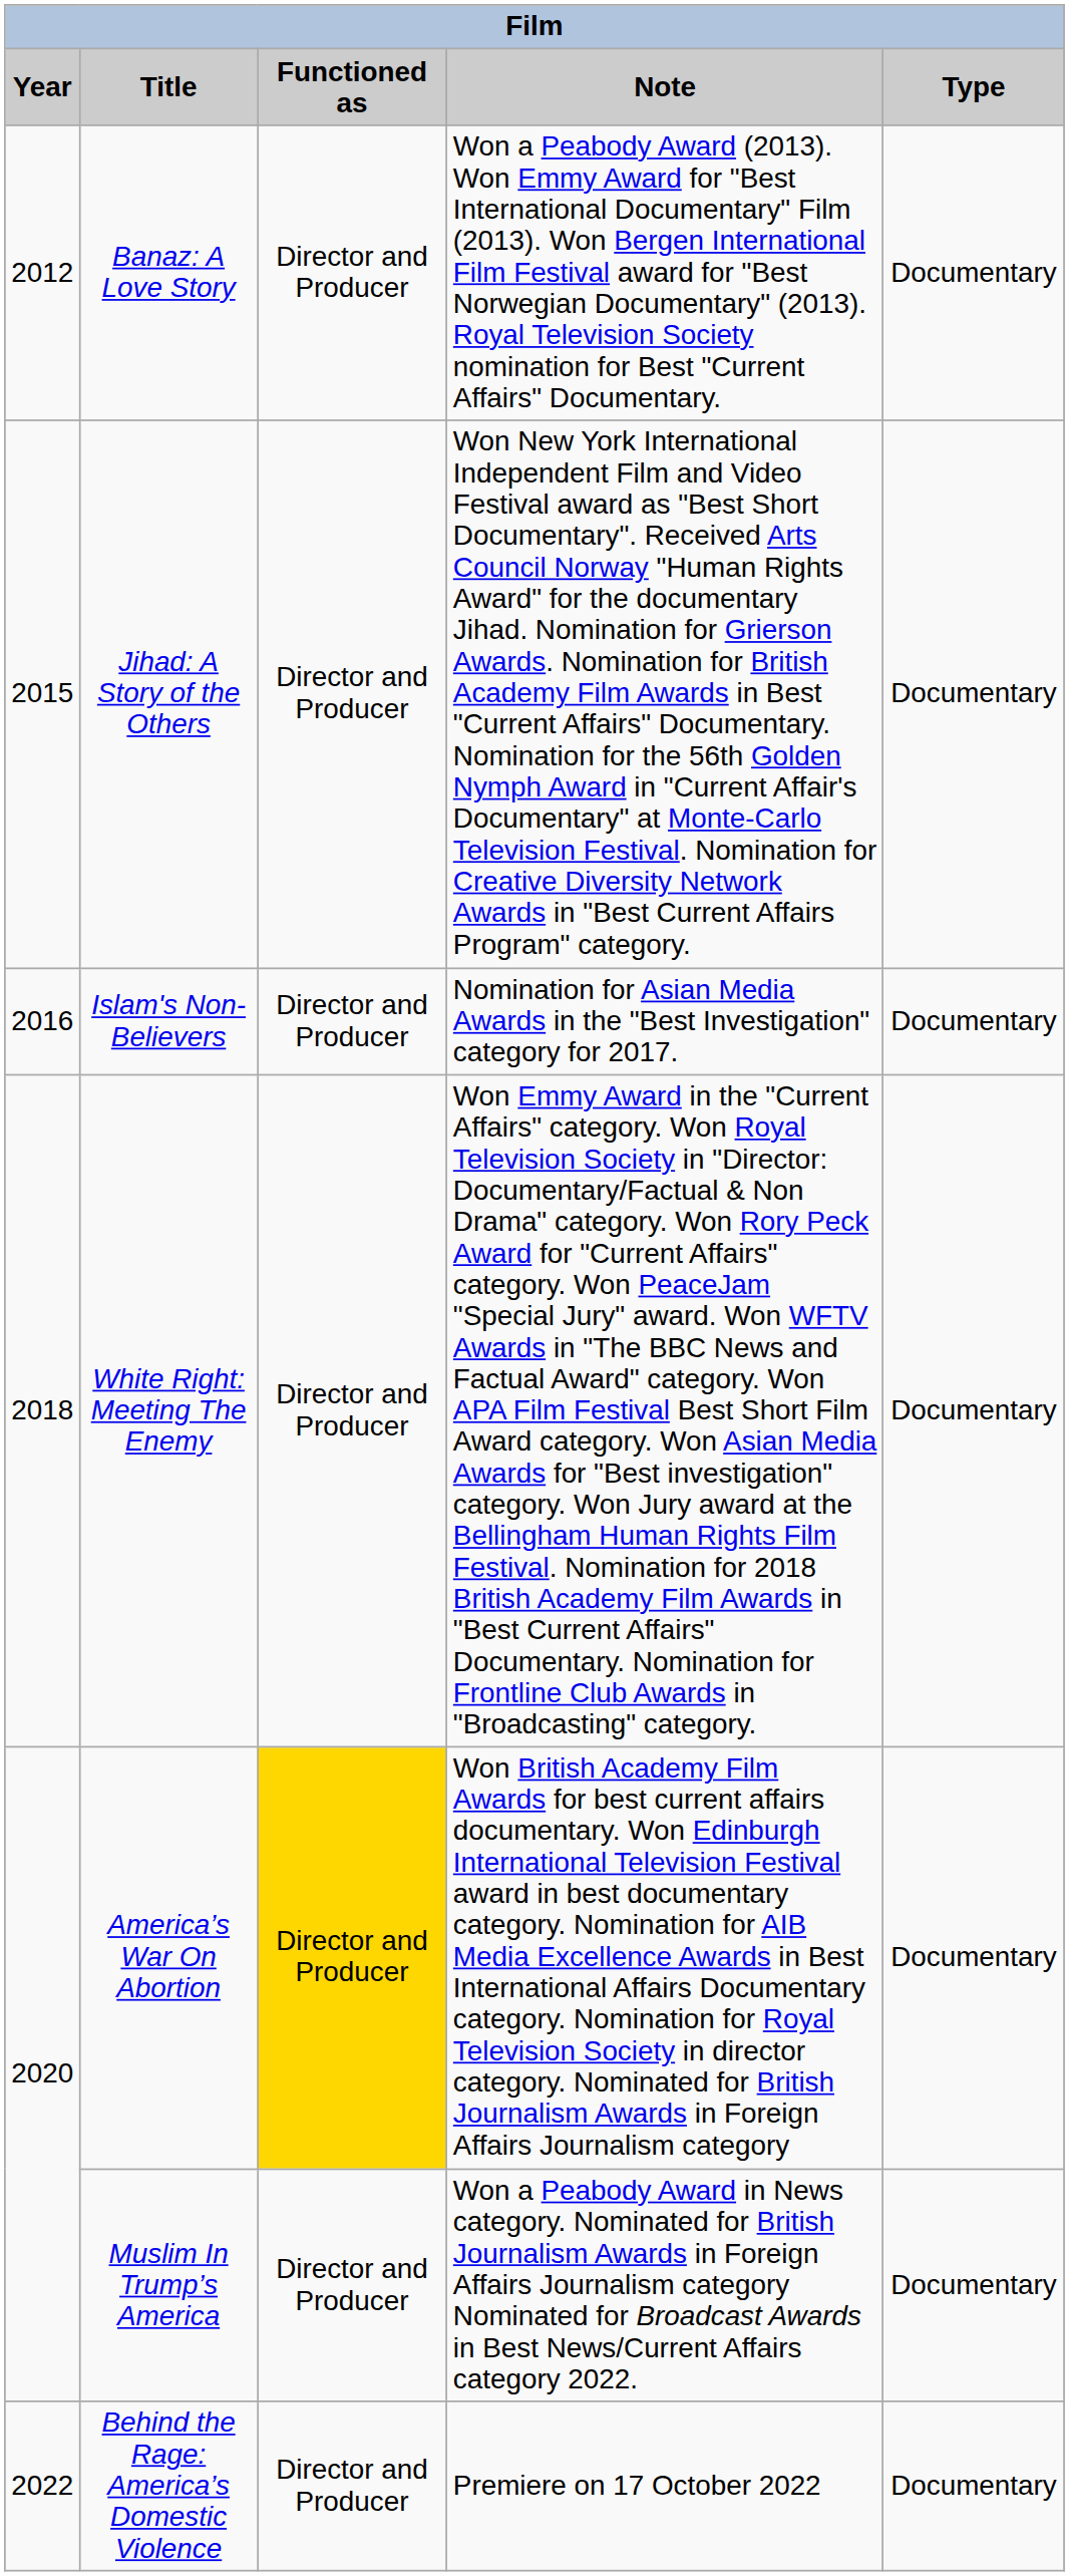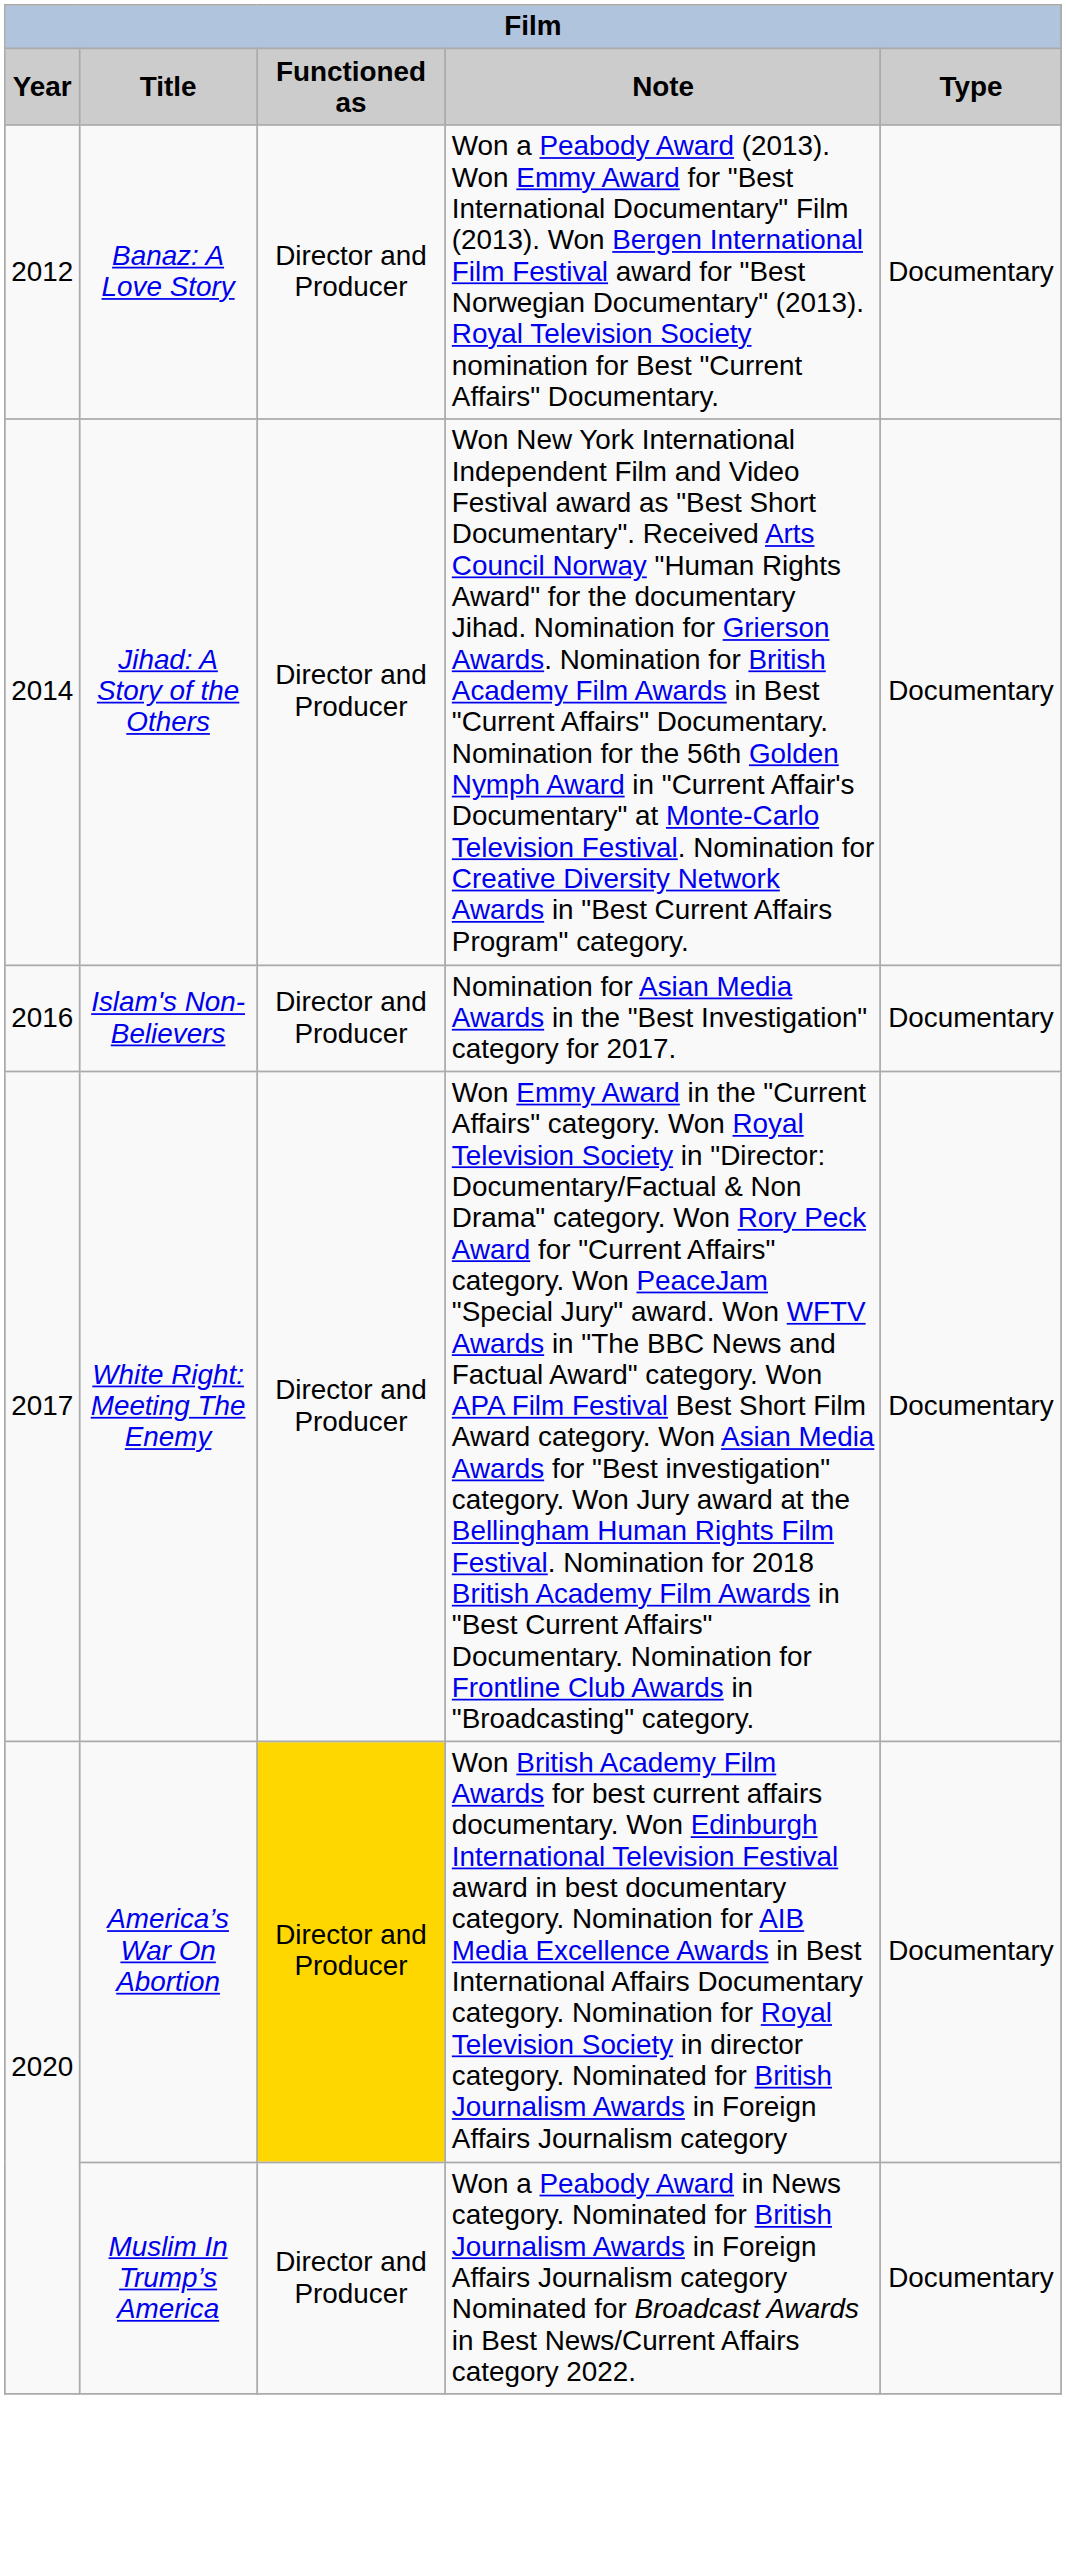Jihad: A Story of the Others | Year: 2015 -> 2014
White Right: Meeting The Enemy | Year: 2018 -> 2017
- row: 2022 | Behind the Rage: America’s Domestic Violence | Director and Producer | Premiere on 17 October 2022 | Documentary
